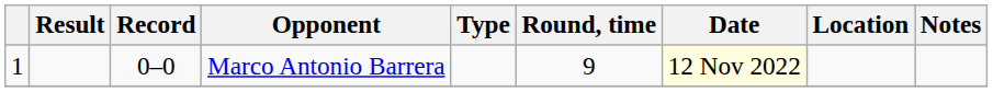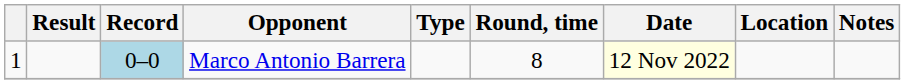Marco Antonio Barrera | Record: no background -> lightblue background
Marco Antonio Barrera | Round, time: 9 -> 8
